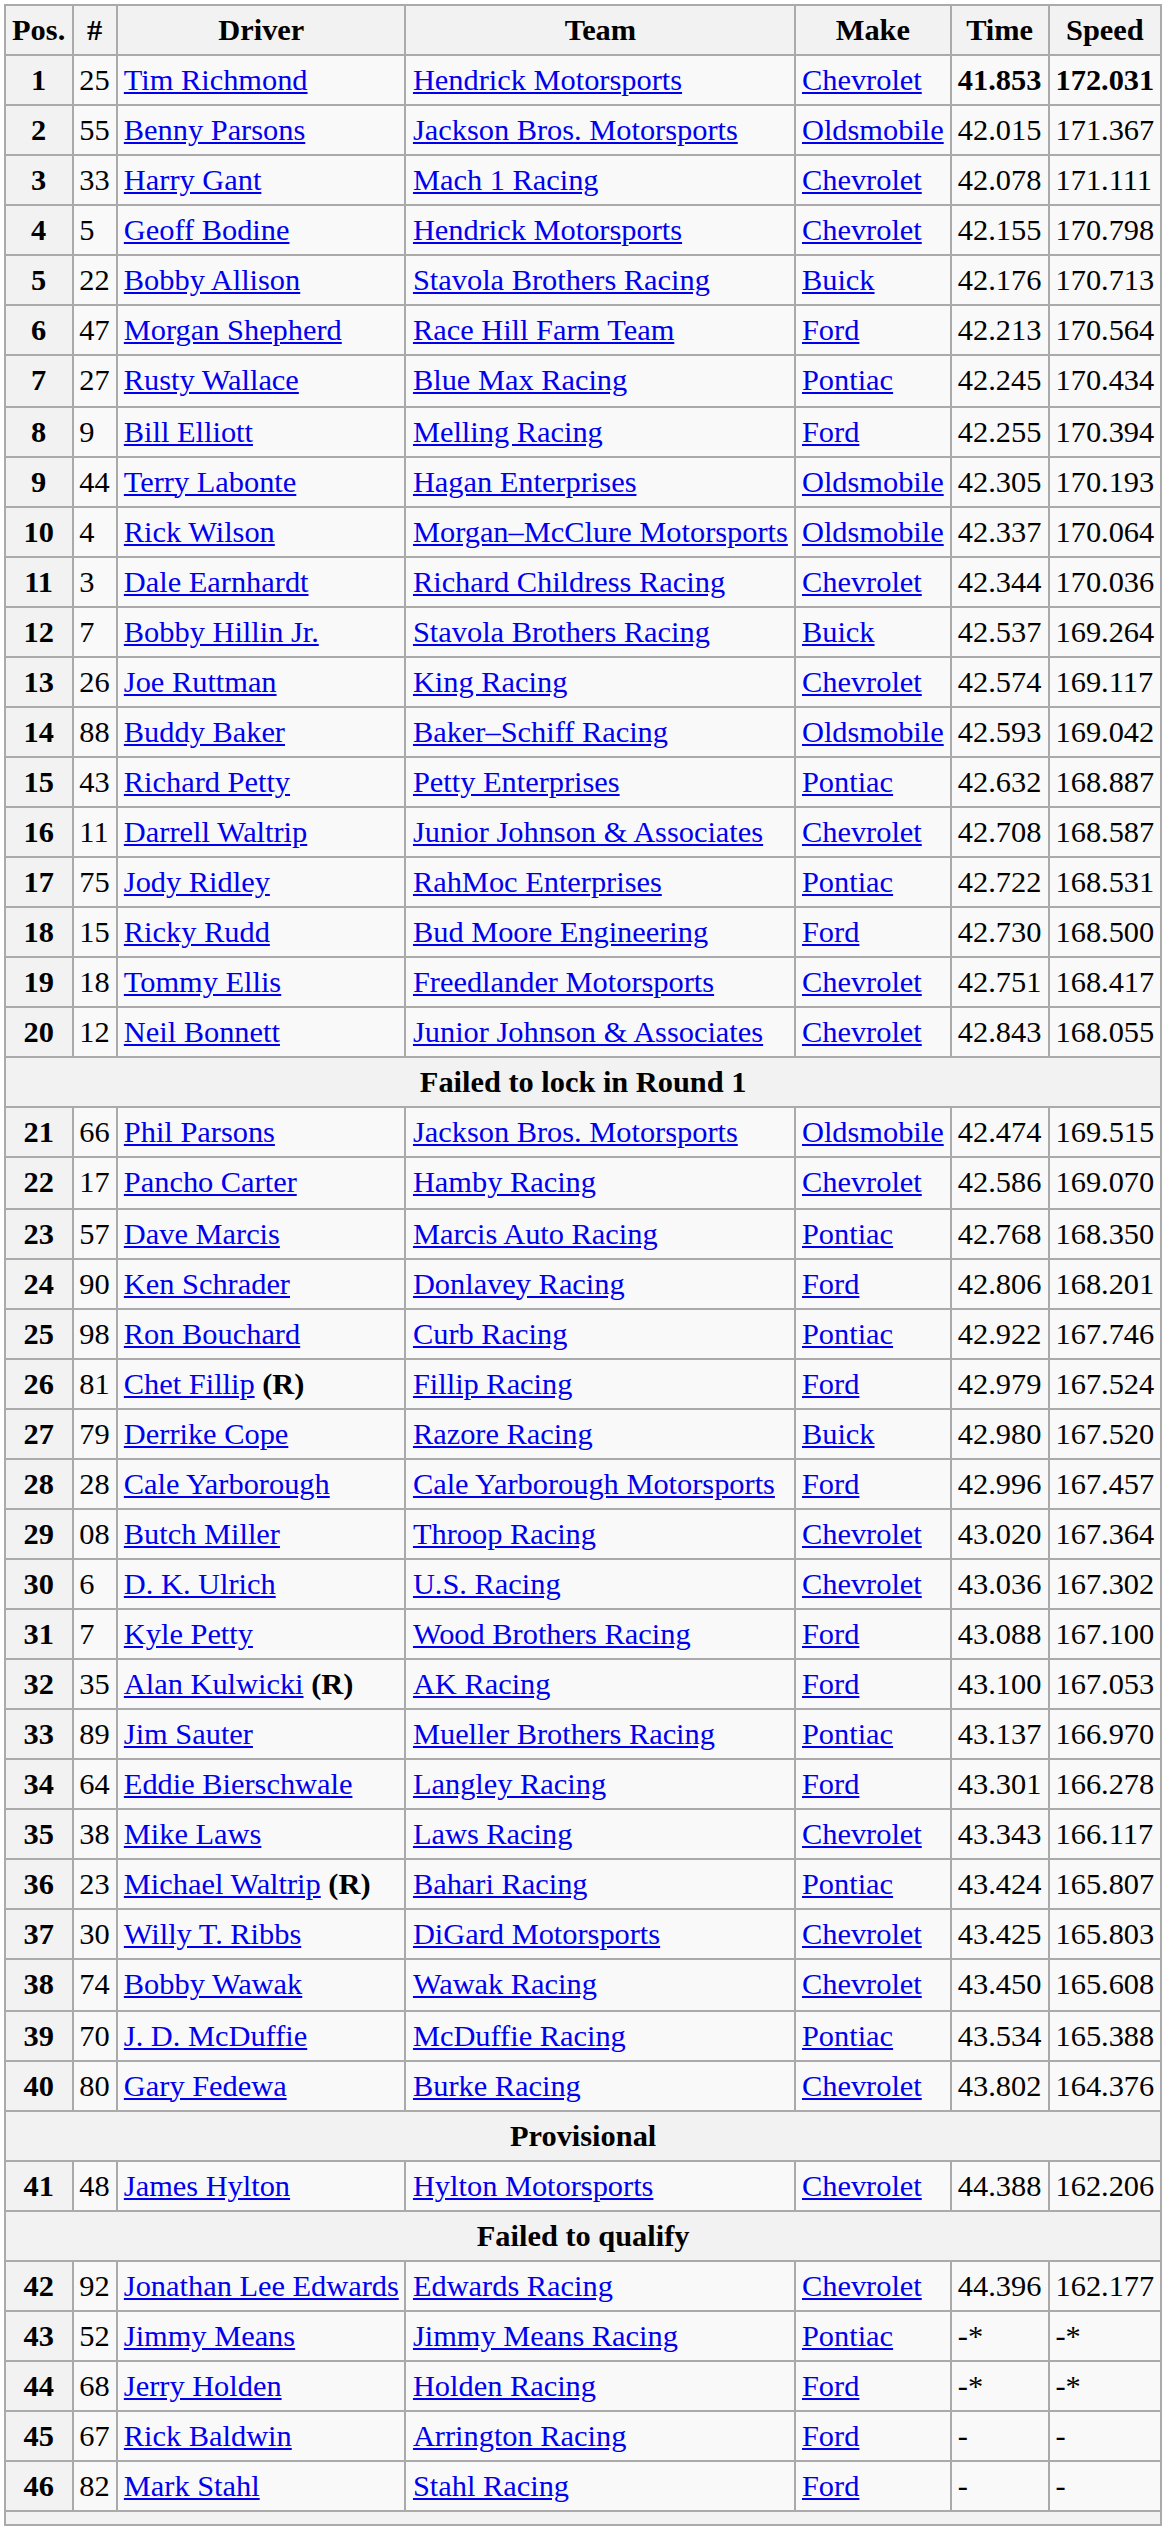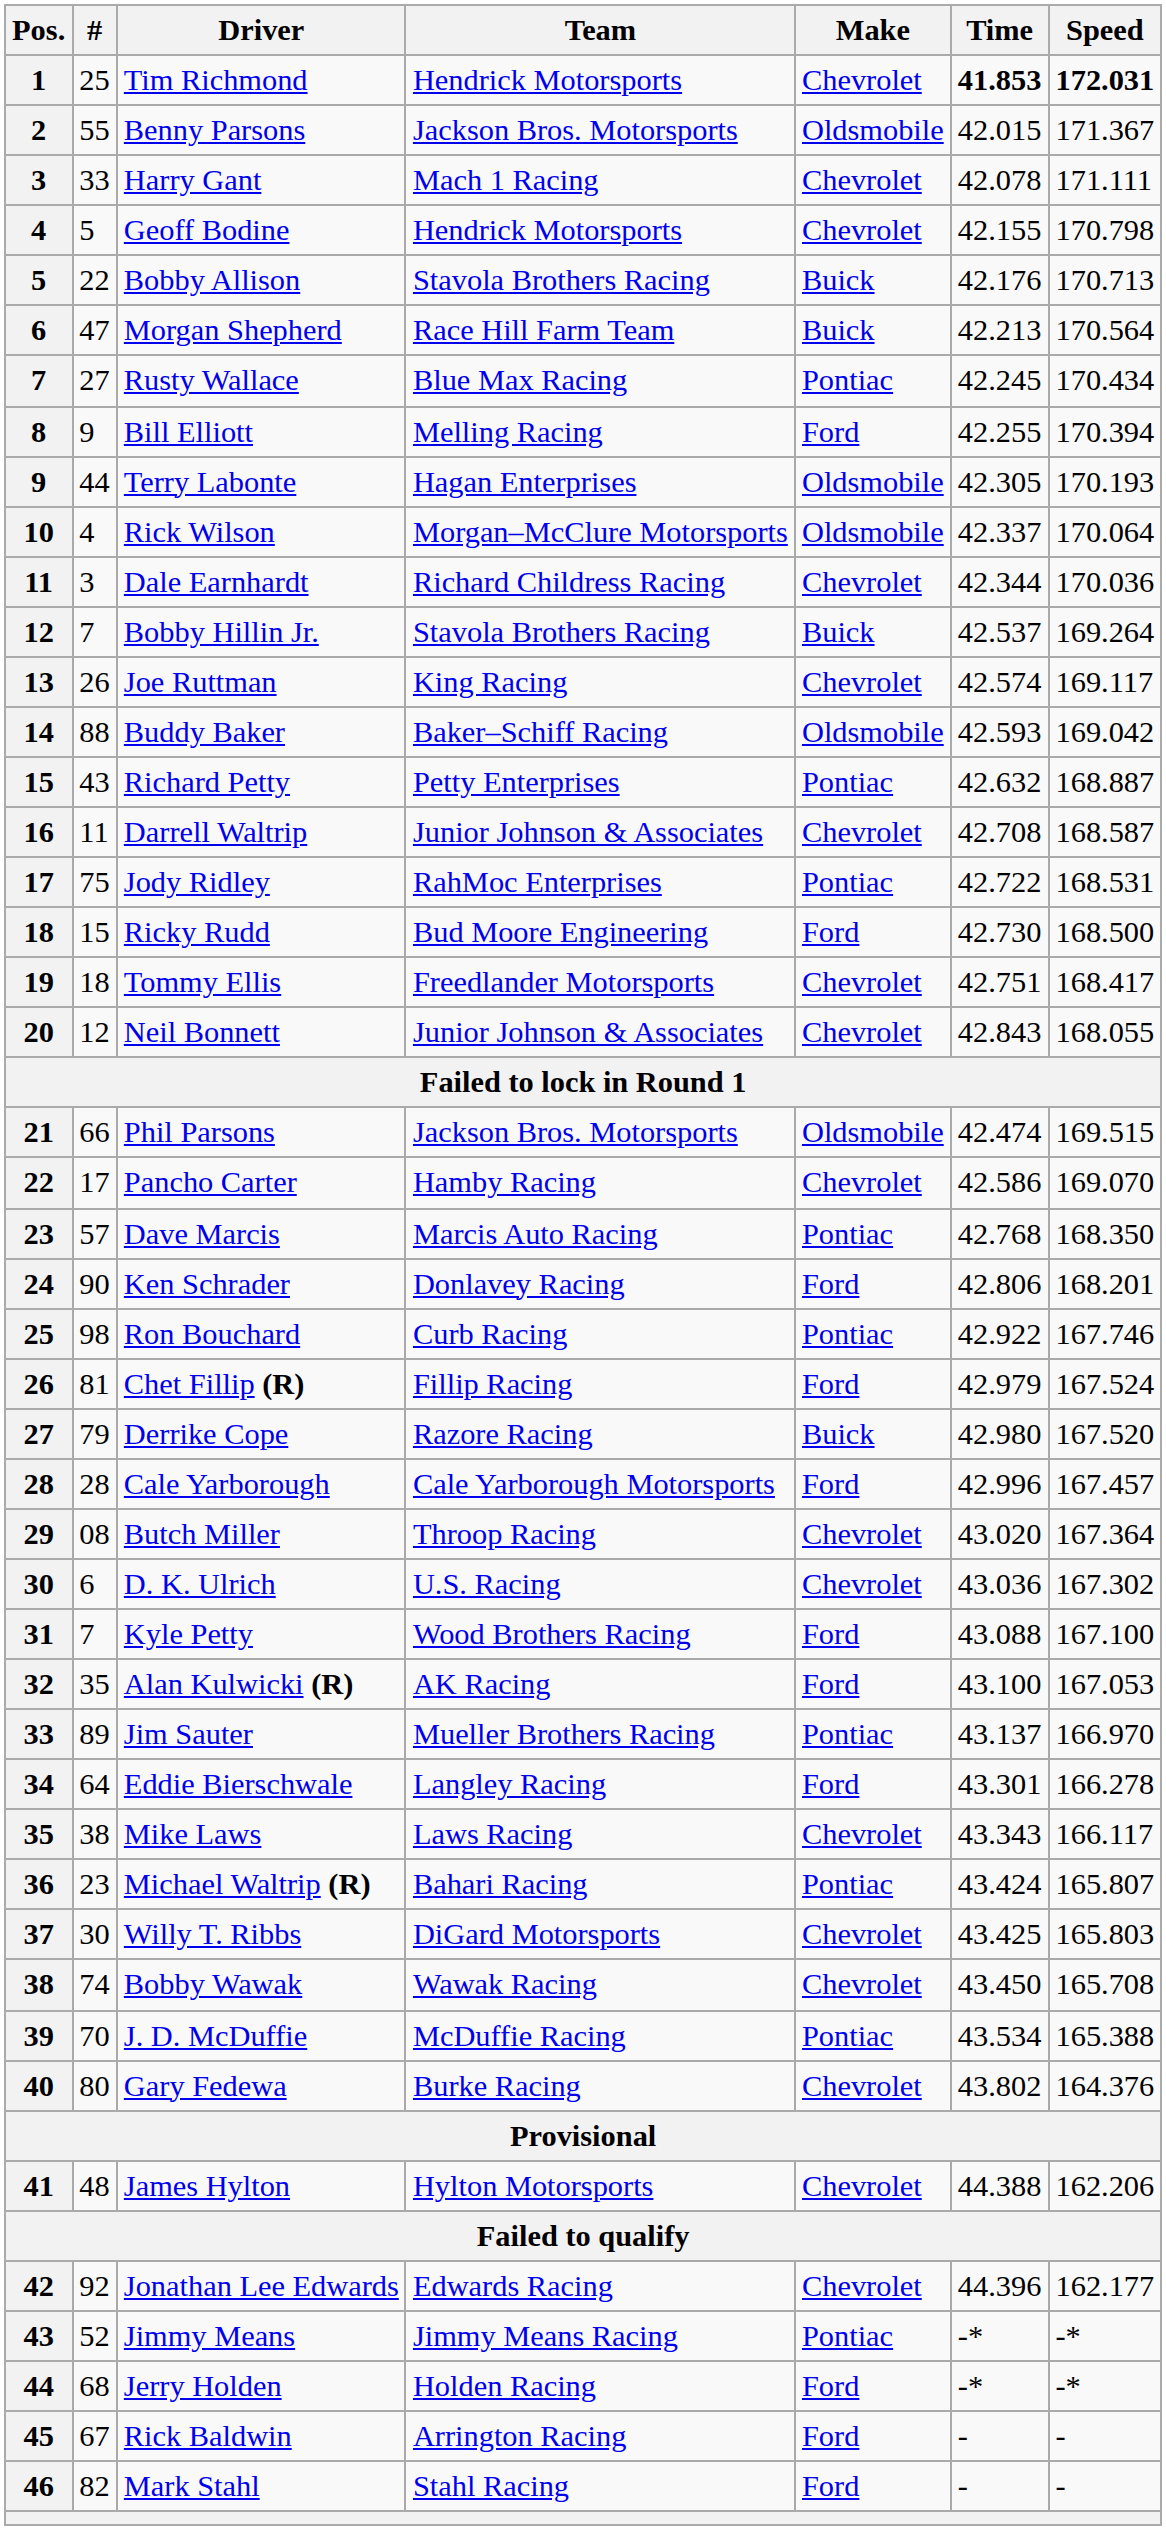Morgan Shepherd | Make: Ford -> Buick
Bobby Wawak | Speed: 165.608 -> 165.708
